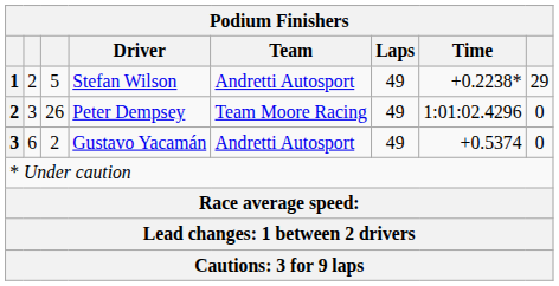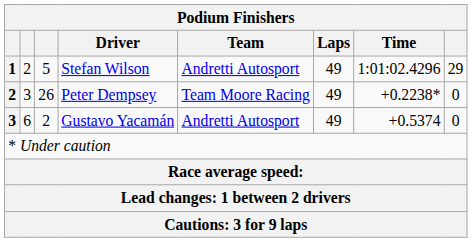Stefan Wilson | Time: +0.2238* -> 1:01:02.4296
Peter Dempsey | Time: 1:01:02.4296 -> +0.2238*
